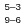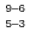rows swapped: 9–6 <-> 5–3
